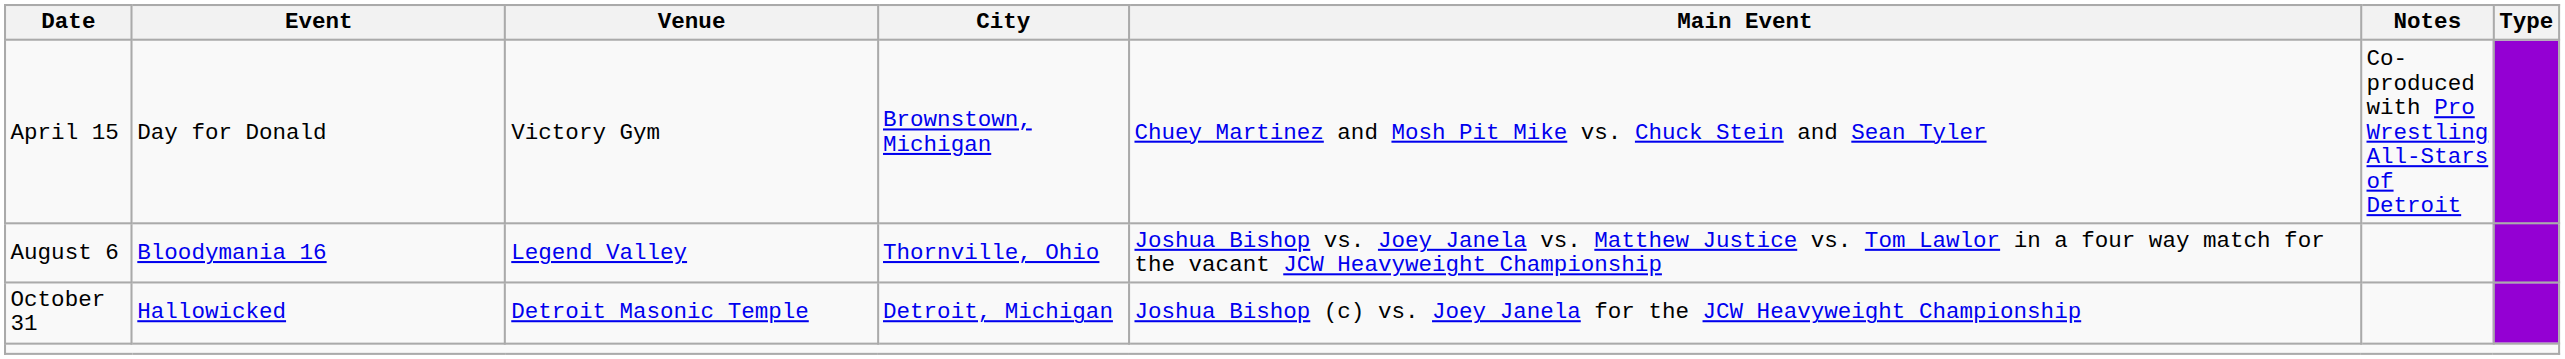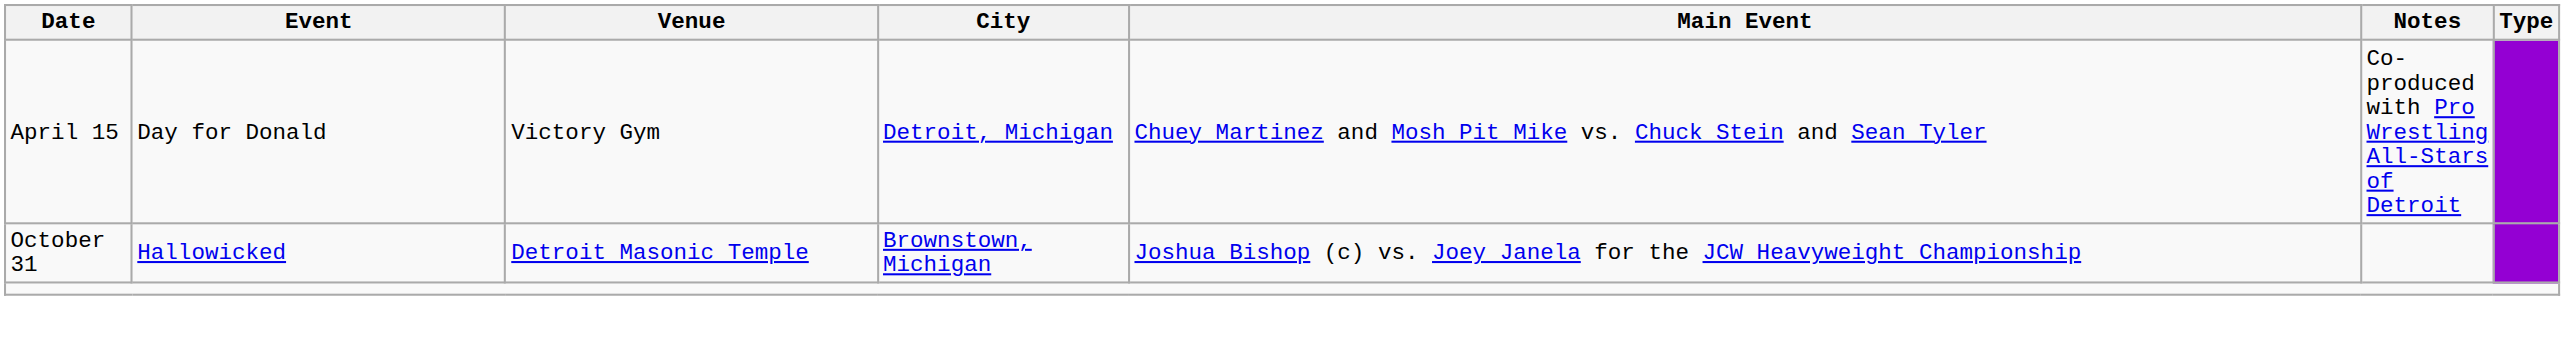April 15 | City: Brownstown, Michigan -> Detroit, Michigan
- row: August 6 | Bloodymania 16 | Legend Valley | Thornville, Ohio | Joshua Bishop vs. Joey Janela vs. Matthew Justice vs. Tom Lawlor in a four way match for the vacant JCW Heavyweight Championship
October 31 | City: Detroit, Michigan -> Brownstown, Michigan
